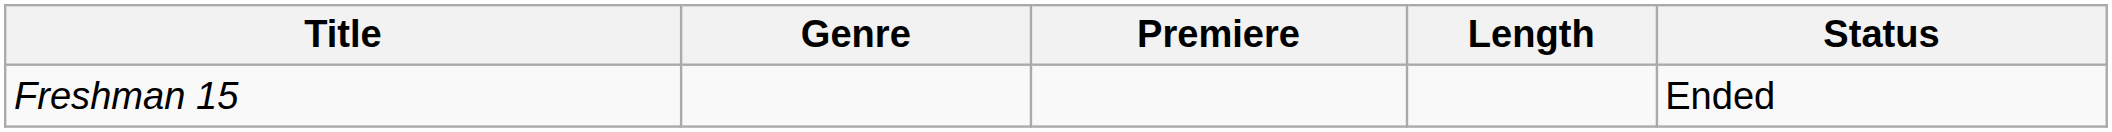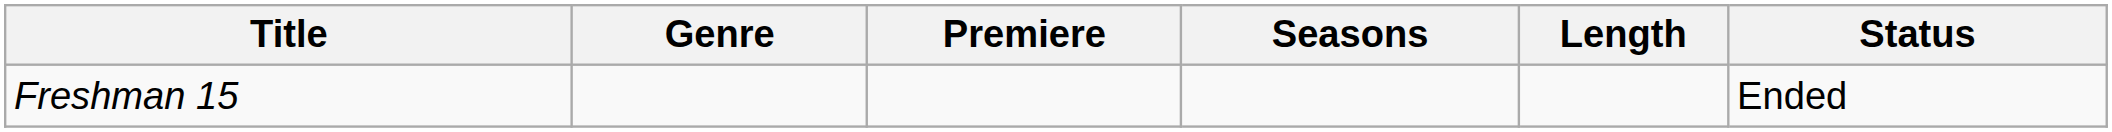+ column: Seasons
